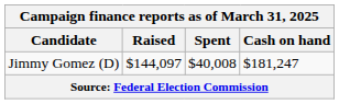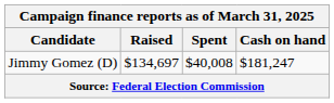Jimmy Gomez (D) | Raised: $144,097 -> $134,697
